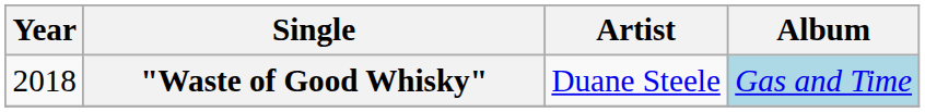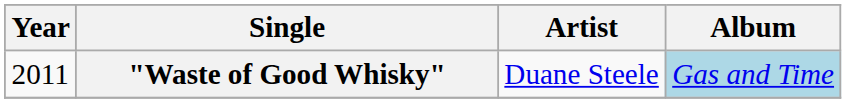"Waste of Good Whisky" | Year: 2018 -> 2011
